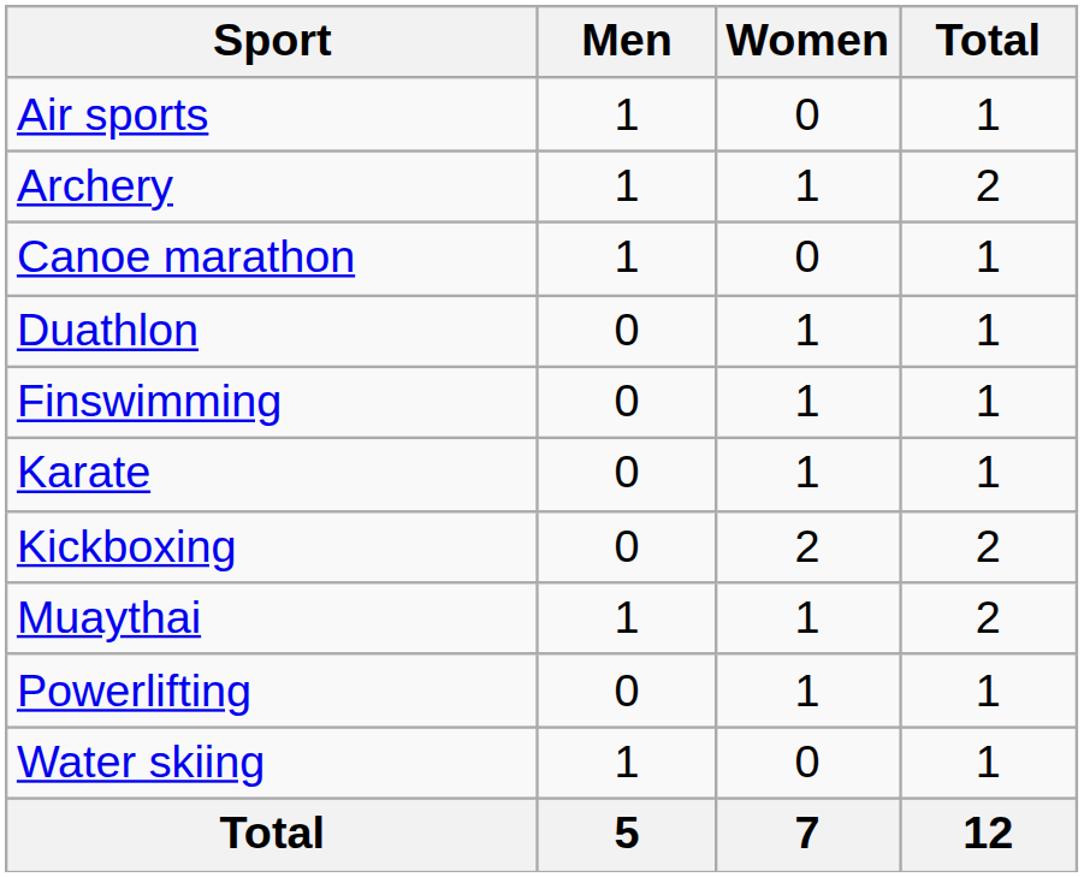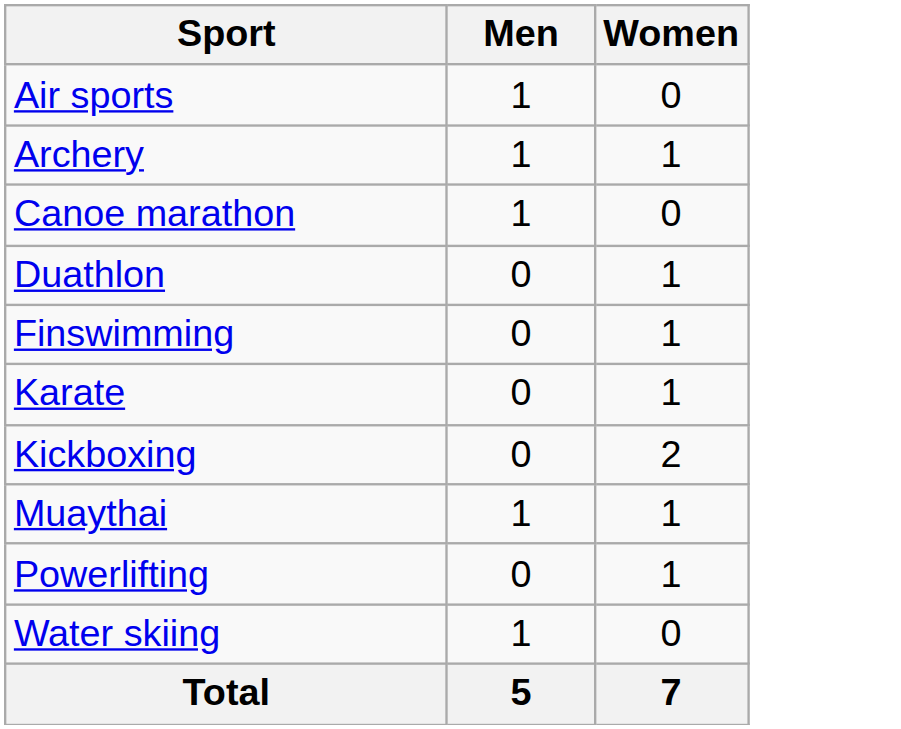- column: Total | 1 | 2 | 1 | 1 | 1 | 1 | 2 | 2 | 1 | 1 | 12
